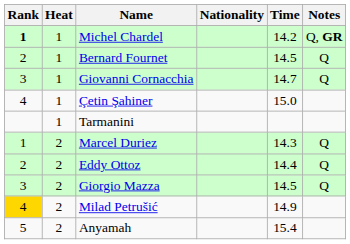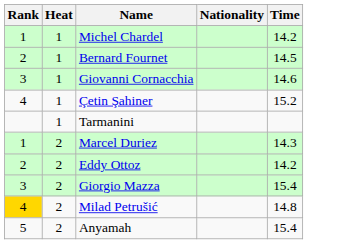- column: Notes | Q, GR | Q | Q | Q | Q | Q
Michel Chardel | Rank: bold -> normal
Giovanni Cornacchia | Time: 14.7 -> 14.6
Çetin Şahiner | Time: 15.0 -> 15.2
Eddy Ottoz | Time: 14.4 -> 14.2
Giorgio Mazza | Time: 14.5 -> 15.4
Milad Petrušić | Time: 14.9 -> 14.8
